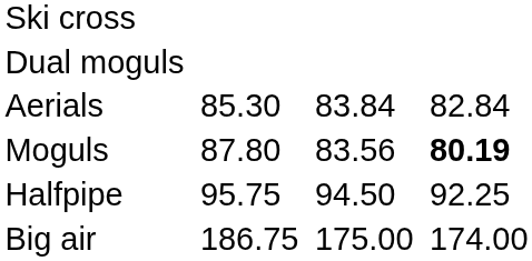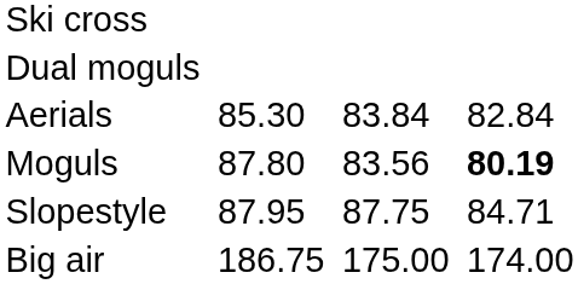+ row: Slopestyle | 87.95 | 87.75 | 84.71
- row: Halfpipe | 95.75 | 94.50 | 92.25
